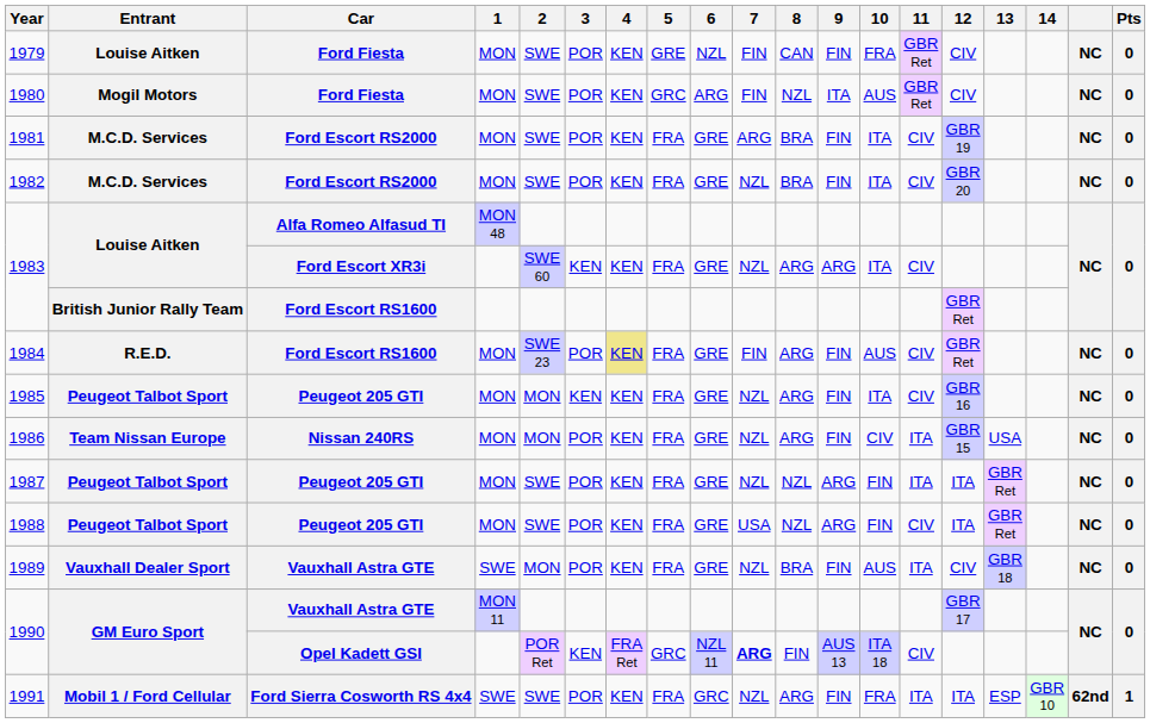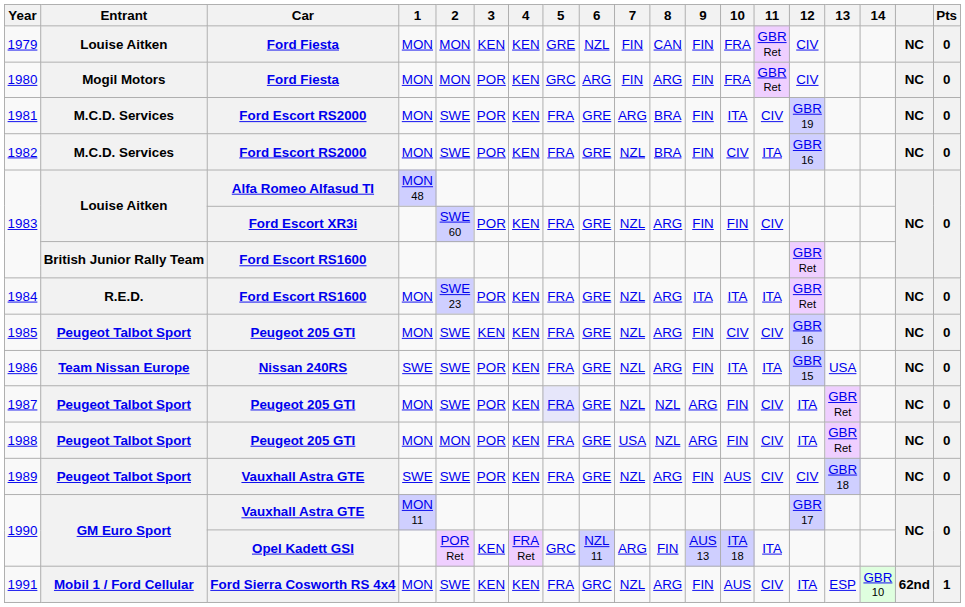1979 | 2: SWE -> MON
1979 | 3: POR -> KEN
1980 | 2: SWE -> MON
1980 | 8: NZL -> ARG
1980 | 9: ITA -> FIN
1980 | 10: AUS -> FRA
1982 | 10: ITA -> CIV
1982 | 11: CIV -> ITA
1982 | 12: GBR 20 -> GBR 16
1983 / Ford Escort XR3i | 3: KEN -> POR
1983 / Ford Escort XR3i | 9: ARG -> FIN
1983 / Ford Escort XR3i | 10: ITA -> FIN
1984 | 4: khaki background -> no background
1984 | 7: FIN -> NZL
1984 | 9: FIN -> ITA
1984 | 10: AUS -> ITA
1984 | 11: CIV -> ITA
1985 | 2: MON -> SWE
1985 | 10: ITA -> CIV
1986 | 1: MON -> SWE
1986 | 2: MON -> SWE
1986 | 10: CIV -> ITA
1987 | 5: no background -> lavender background
1987 | 11: ITA -> CIV
1988 | 2: SWE -> MON
1989 | Entrant: Vauxhall Dealer Sport -> Peugeot Talbot Sport
1989 | 2: MON -> SWE
1989 | 8: BRA -> ARG
1989 | 11: ITA -> CIV
1990 / Opel Kadett GSI | 7: bold -> normal
1990 / Opel Kadett GSI | 11: CIV -> ITA
1991 | 1: SWE -> MON
1991 | 3: POR -> KEN
1991 | 10: FRA -> AUS
1991 | 11: ITA -> CIV
